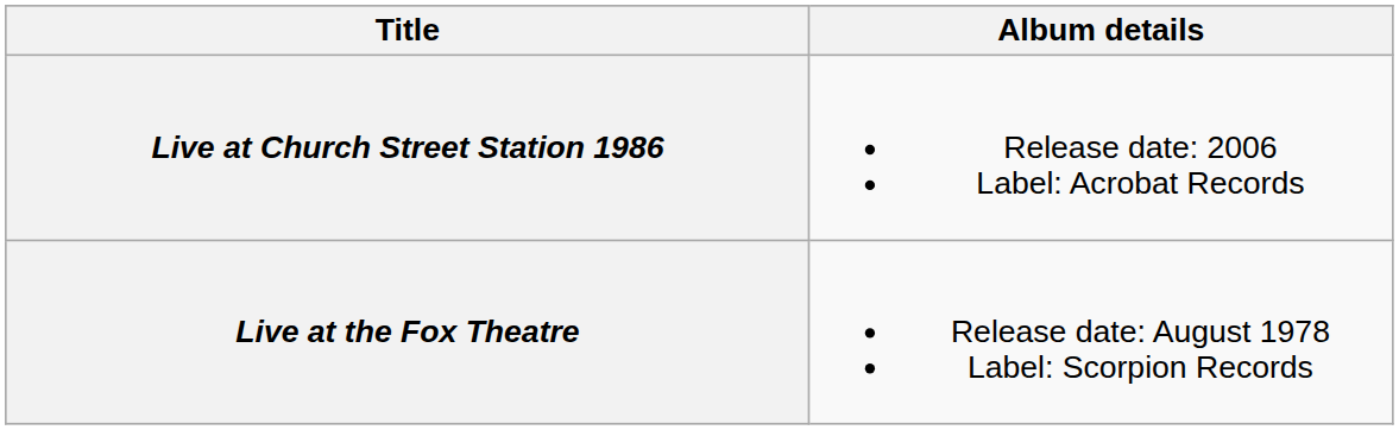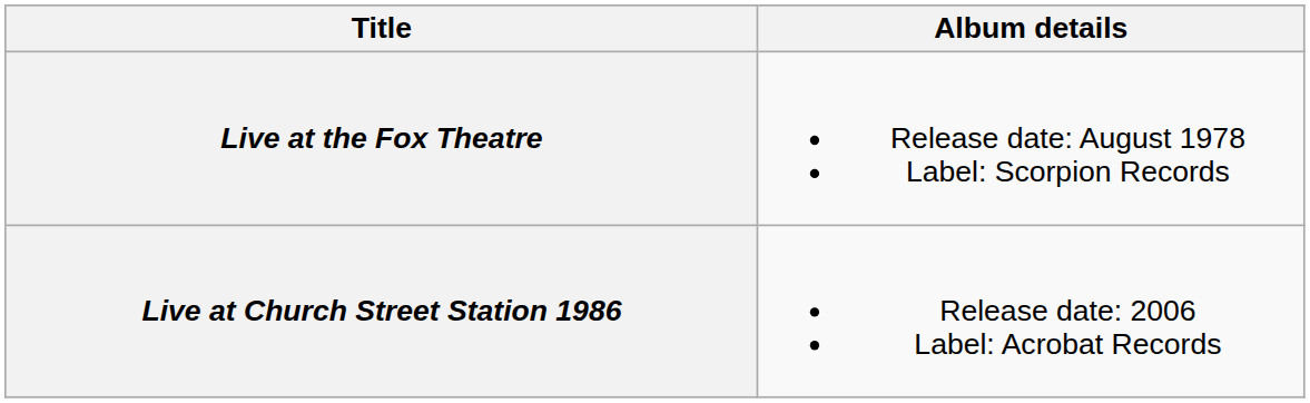rows swapped: Live at the Fox Theatre <-> Live at Church Street Station 1986
